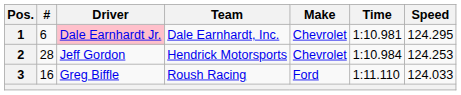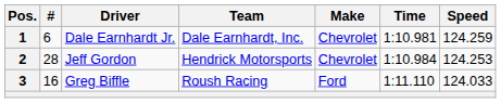1 | Driver: pink background -> no background
1 | Speed: 124.295 -> 124.259
